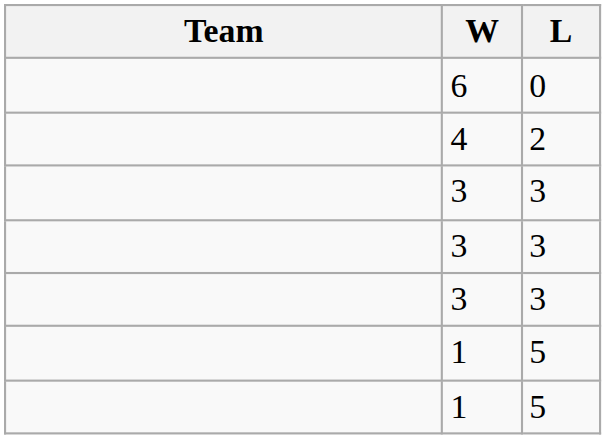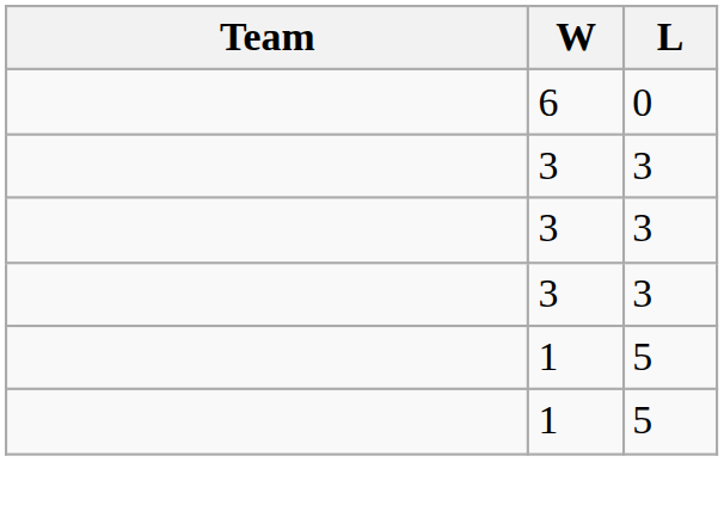- row: 4 | 2
